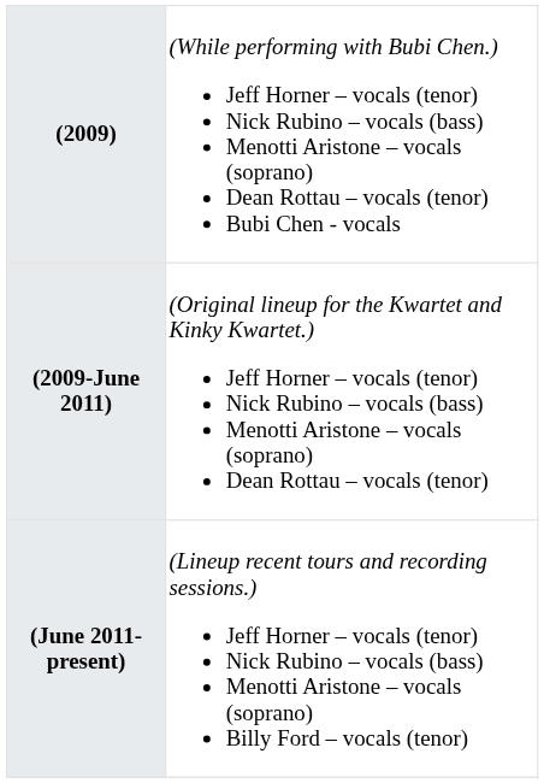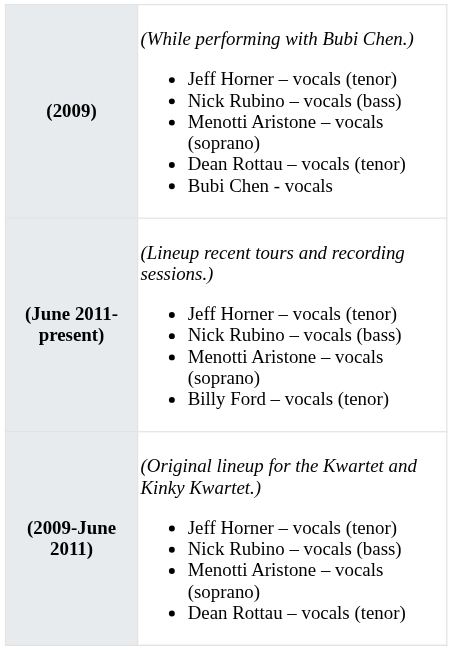rows swapped: (2009-June 2011) <-> (June 2011-present)
